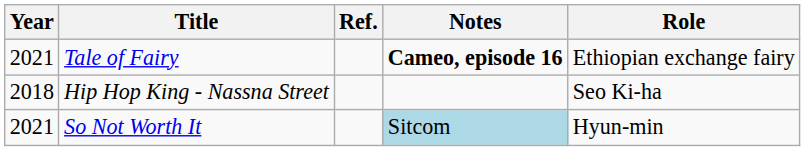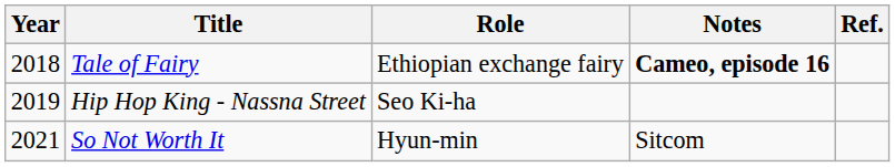columns swapped: Role <-> Ref.
Tale of Fairy | Year: 2021 -> 2018
Hip Hop King - Nassna Street | Year: 2018 -> 2019
So Not Worth It | Notes: lightblue background -> no background
